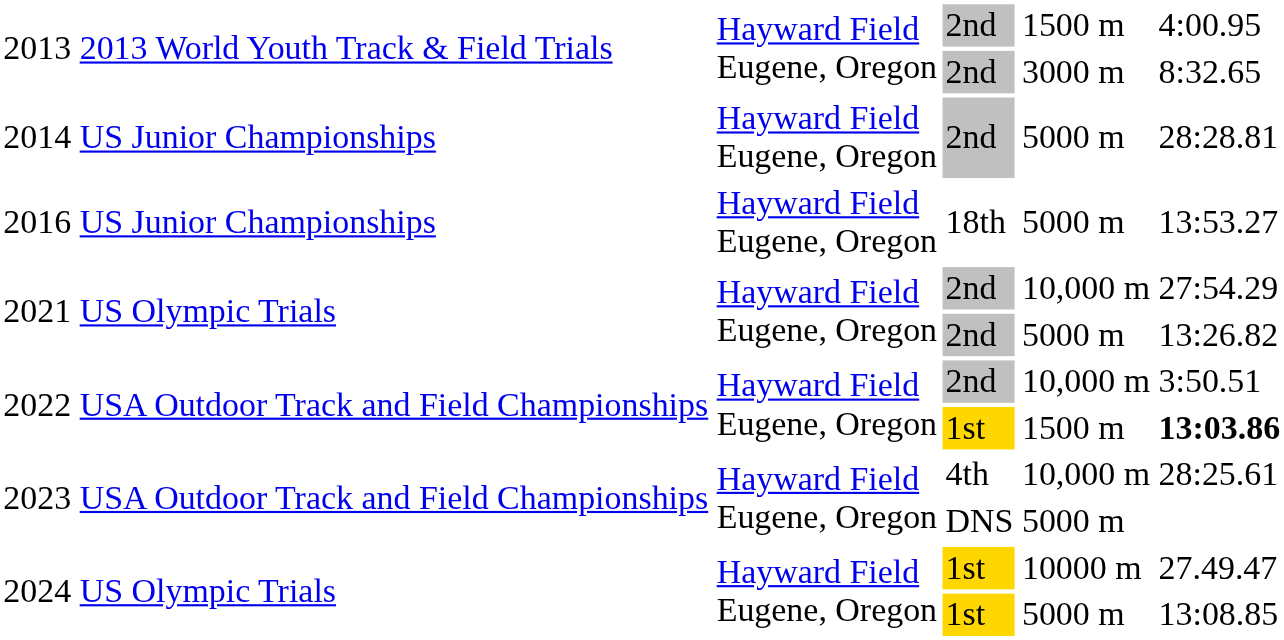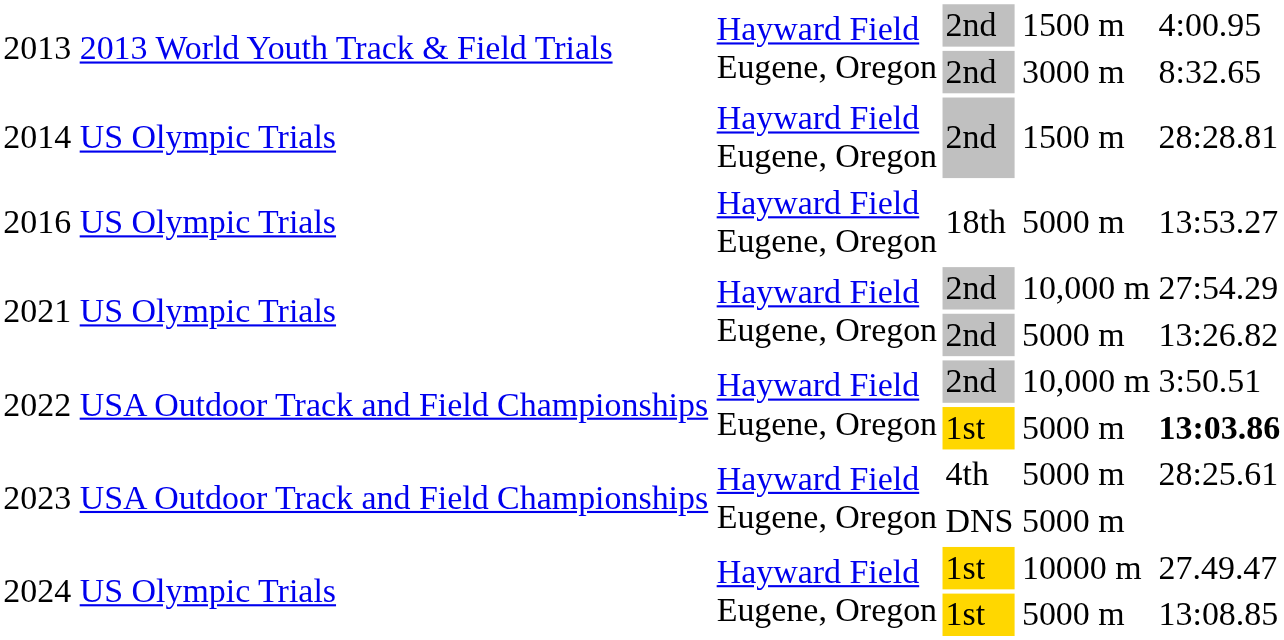2014 | column 2: US Junior Championships -> US Olympic Trials
2014 | column 5: 5000 m -> 1500 m
2016 | column 2: US Junior Championships -> US Olympic Trials
2022 / 1st | column 5: 1500 m -> 5000 m
2023 / 4th | column 5: 10,000 m -> 5000 m
